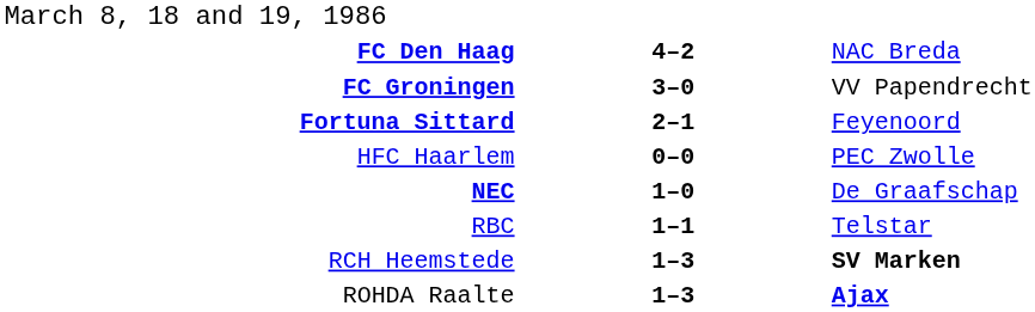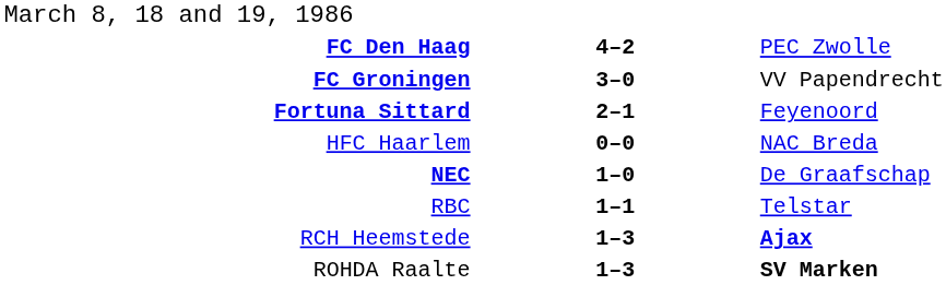FC Den Haag | column 3: NAC Breda -> PEC Zwolle
HFC Haarlem | column 3: PEC Zwolle -> NAC Breda
RCH Heemstede | column 3: SV Marken -> Ajax
ROHDA Raalte | column 3: Ajax -> SV Marken
